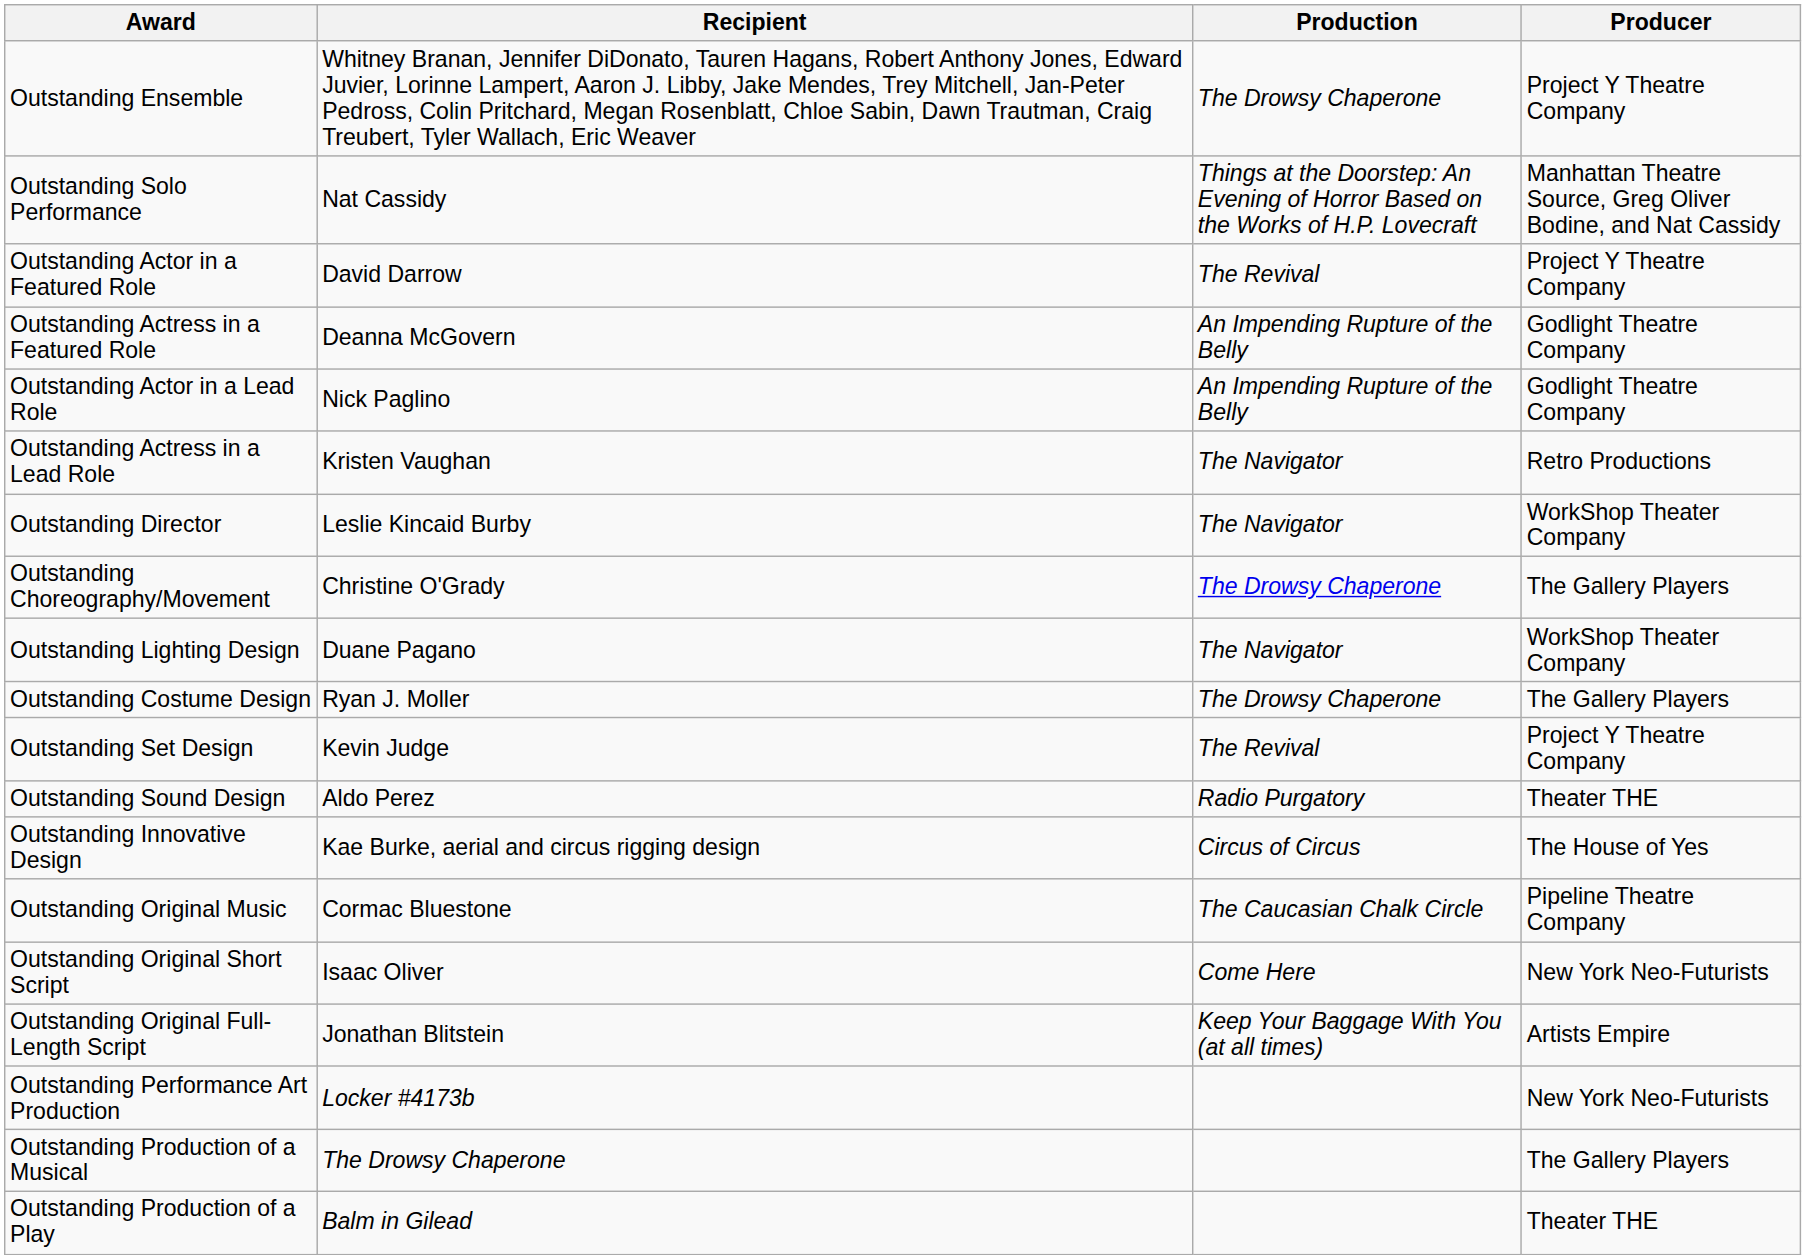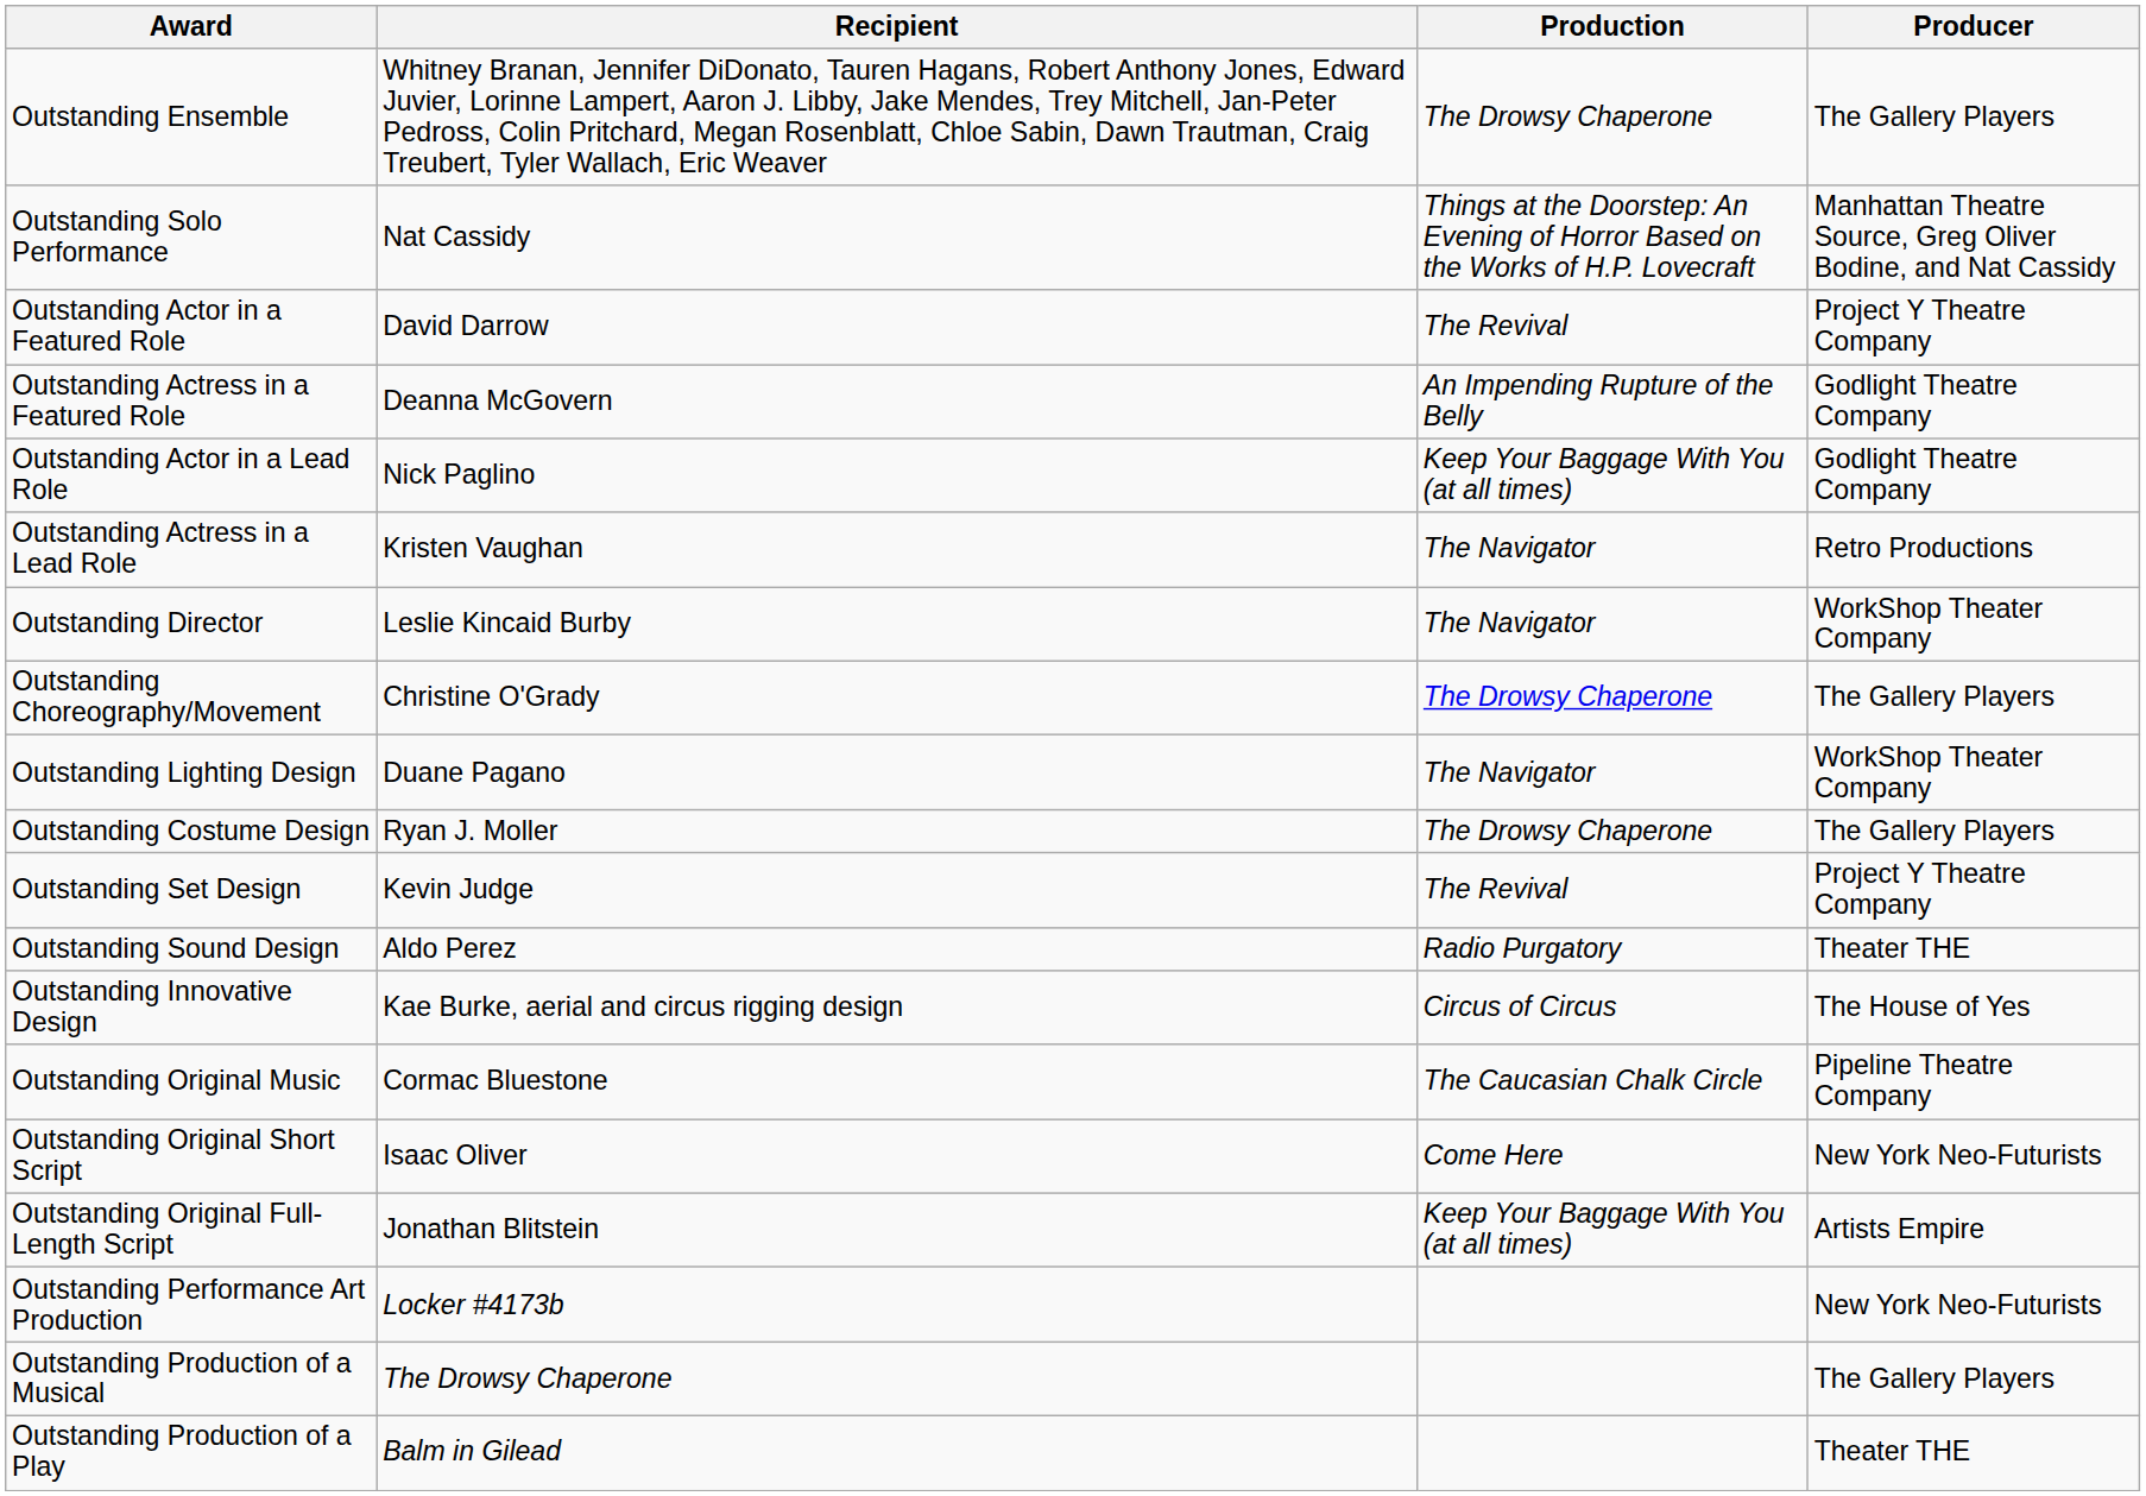Outstanding Ensemble | Producer: Project Y Theatre Company -> The Gallery Players
Outstanding Actor in a Lead Role | Production: An Impending Rupture of the Belly -> Keep Your Baggage With You (at all times)
